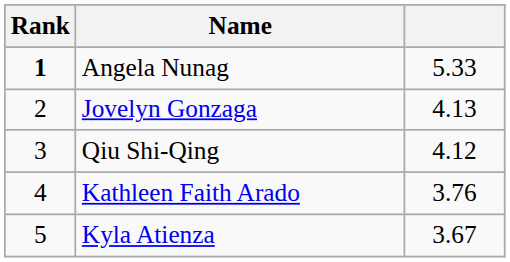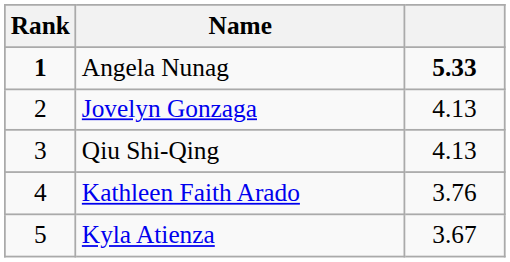Angela Nunag | column 3: normal -> bold
Qiu Shi-Qing | column 3: 4.12 -> 4.13
